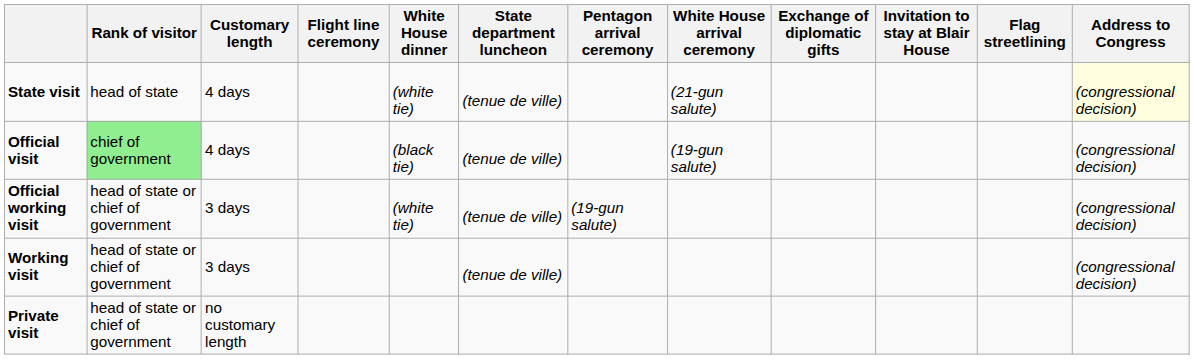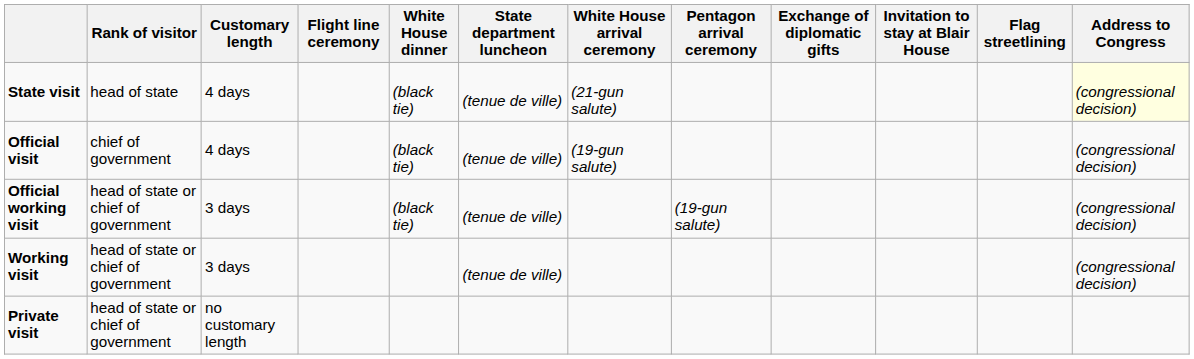columns swapped: White House arrival ceremony <-> Pentagon arrival ceremony
State visit | White House dinner: (white tie) -> (black tie)
Official visit | Rank of visitor: lightgreen background -> no background
Official working visit | White House dinner: (white tie) -> (black tie)
